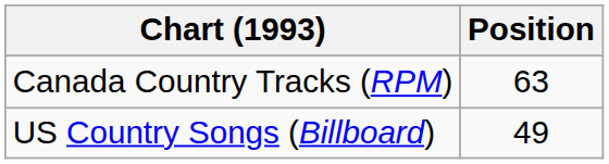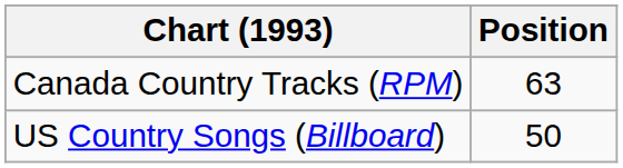US Country Songs (Billboard) | Position: 49 -> 50
